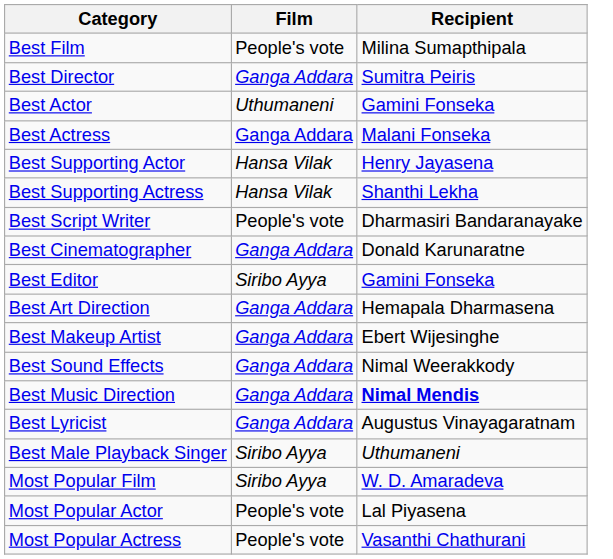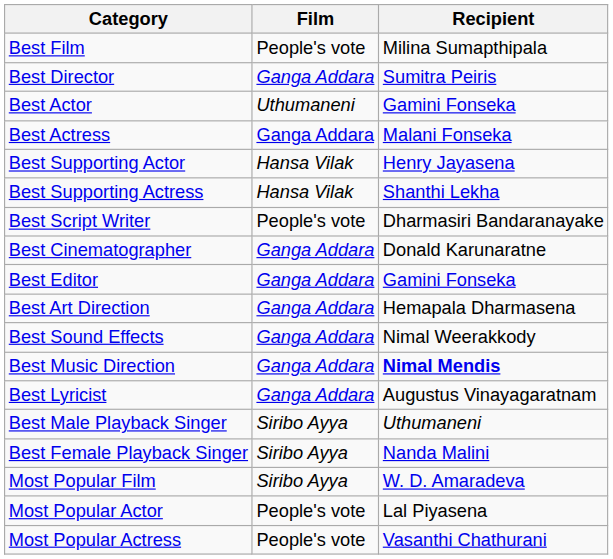Best Editor | Film: Siribo Ayya -> Ganga Addara
- row: Best Makeup Artist | Ganga Addara | Ebert Wijesinghe
+ row: Best Female Playback Singer | Siribo Ayya | Nanda Malini
